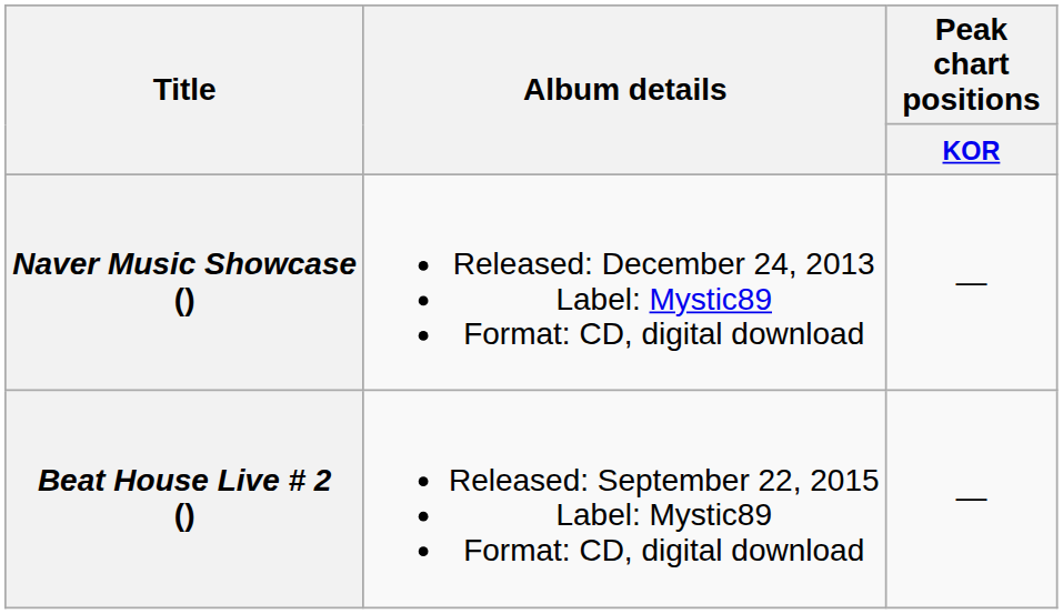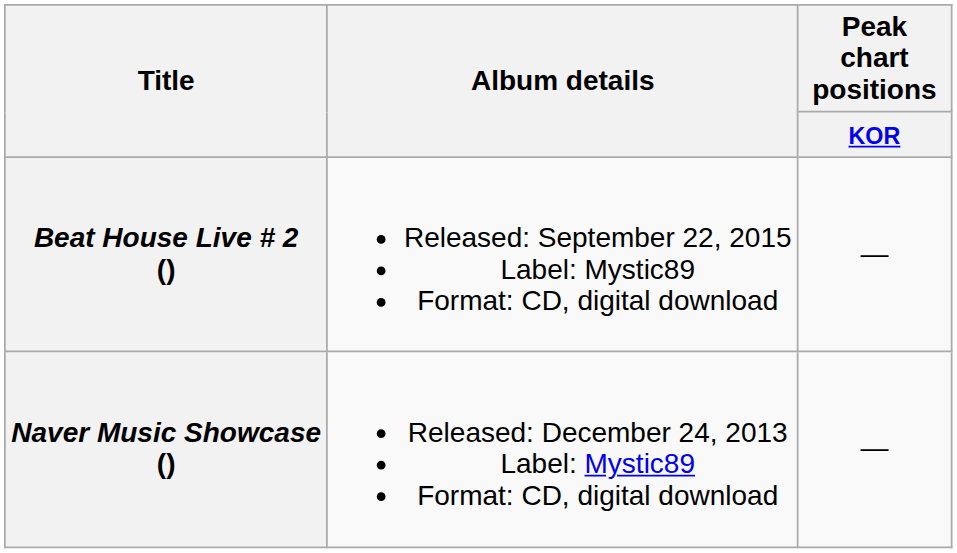rows swapped: Naver Music Showcase () <-> Beat House Live # 2 ()
